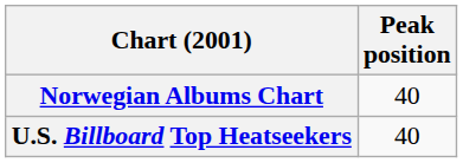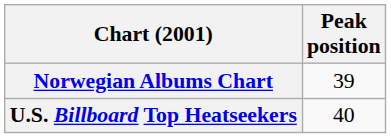Norwegian Albums Chart | Peak position: 40 -> 39
